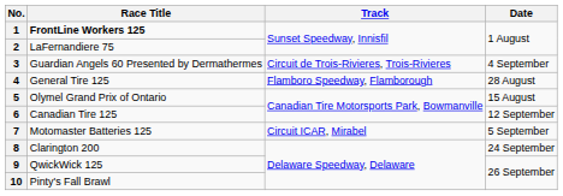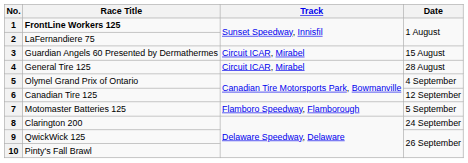3 | Track: Circuit de Trois-Rivieres, Trois-Rivieres -> Circuit ICAR, Mirabel
3 | Date: 4 September -> 15 August
4 | Track: Flamboro Speedway, Flamborough -> Circuit ICAR, Mirabel
5 | Date: 15 August -> 4 September
7 | Track: Circuit ICAR, Mirabel -> Flamboro Speedway, Flamborough
